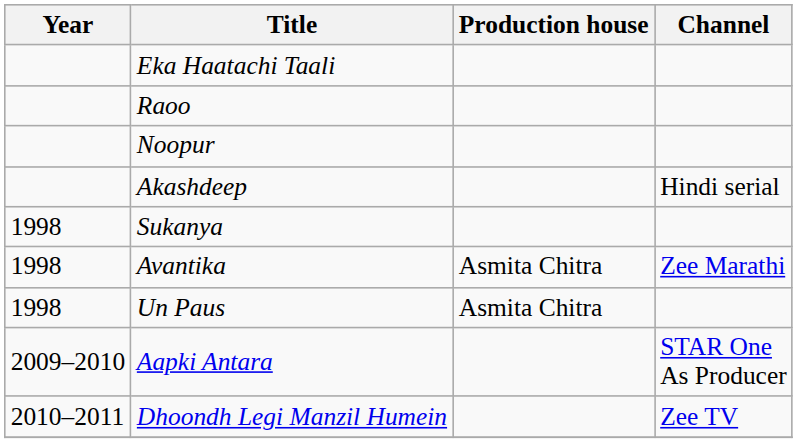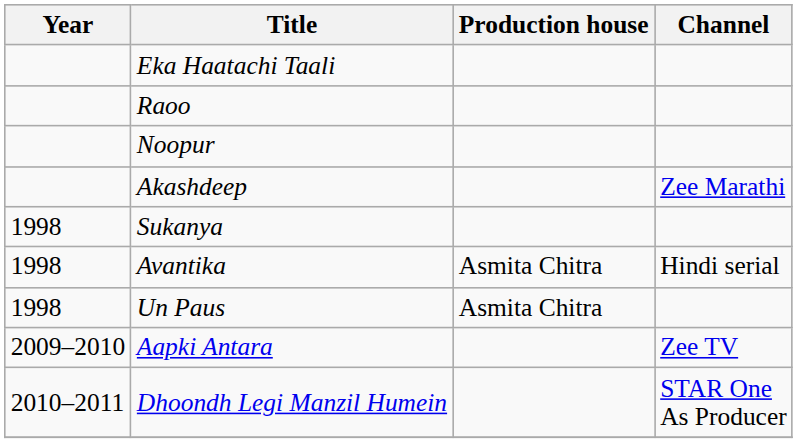Akashdeep | Channel: Hindi serial -> Zee Marathi
Avantika | Channel: Zee Marathi -> Hindi serial
Aapki Antara | Channel: STAR One As Producer -> Zee TV
Dhoondh Legi Manzil Humein | Channel: Zee TV -> STAR One As Producer
